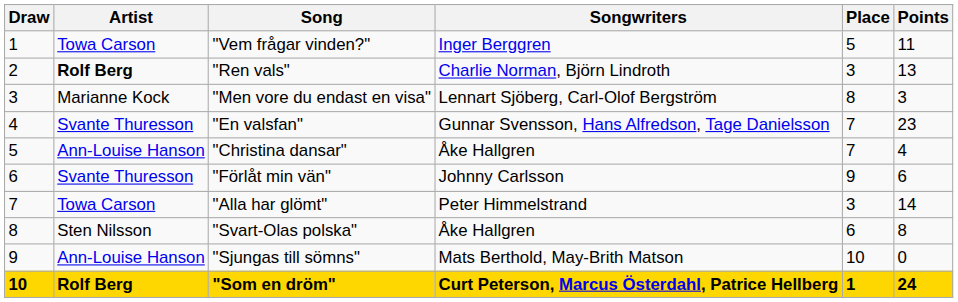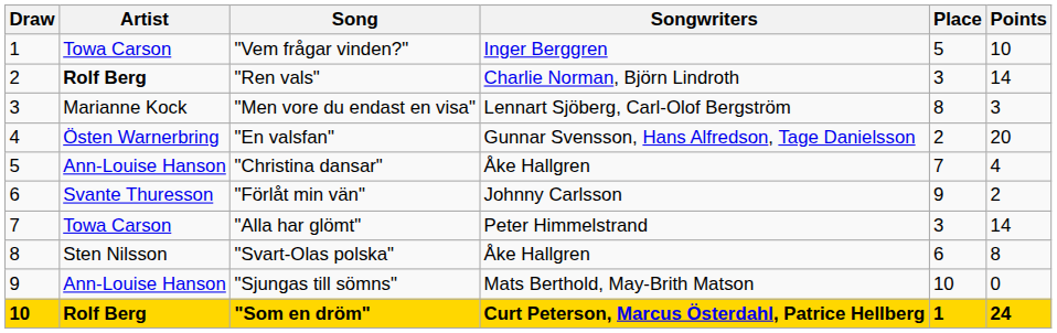"Vem frågar vinden?" | Points: 11 -> 10
"Ren vals" | Points: 13 -> 14
"En valsfan" | Artist: Svante Thuresson -> Östen Warnerbring
"En valsfan" | Place: 7 -> 2
"En valsfan" | Points: 23 -> 20
"Förlåt min vän" | Points: 6 -> 2
